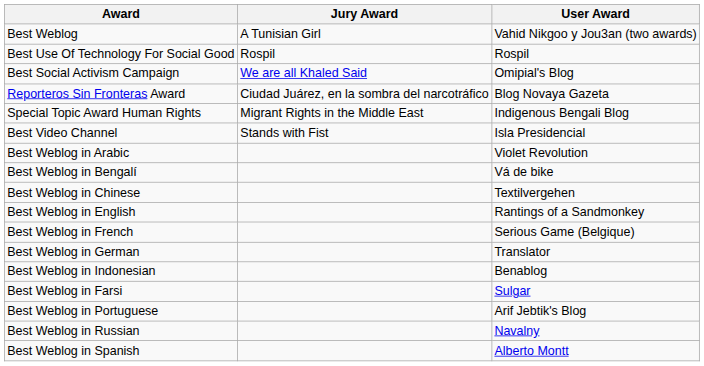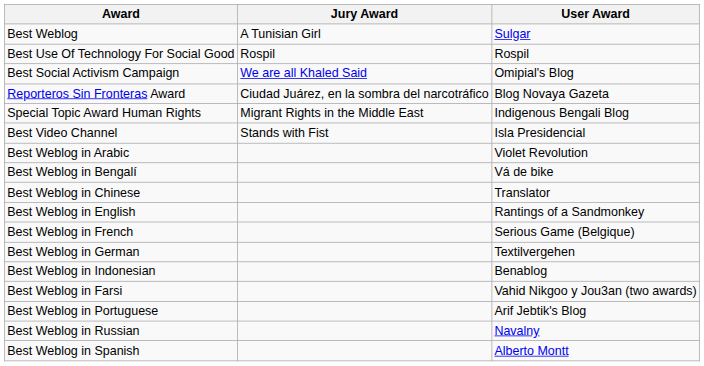Best Weblog | User Award: Vahid Nikgoo y Jou3an (two awards) -> Sulgar
Best Weblog in Chinese | User Award: Textilvergehen -> Translator
Best Weblog in German | User Award: Translator -> Textilvergehen
Best Weblog in Farsi | User Award: Sulgar -> Vahid Nikgoo y Jou3an (two awards)
